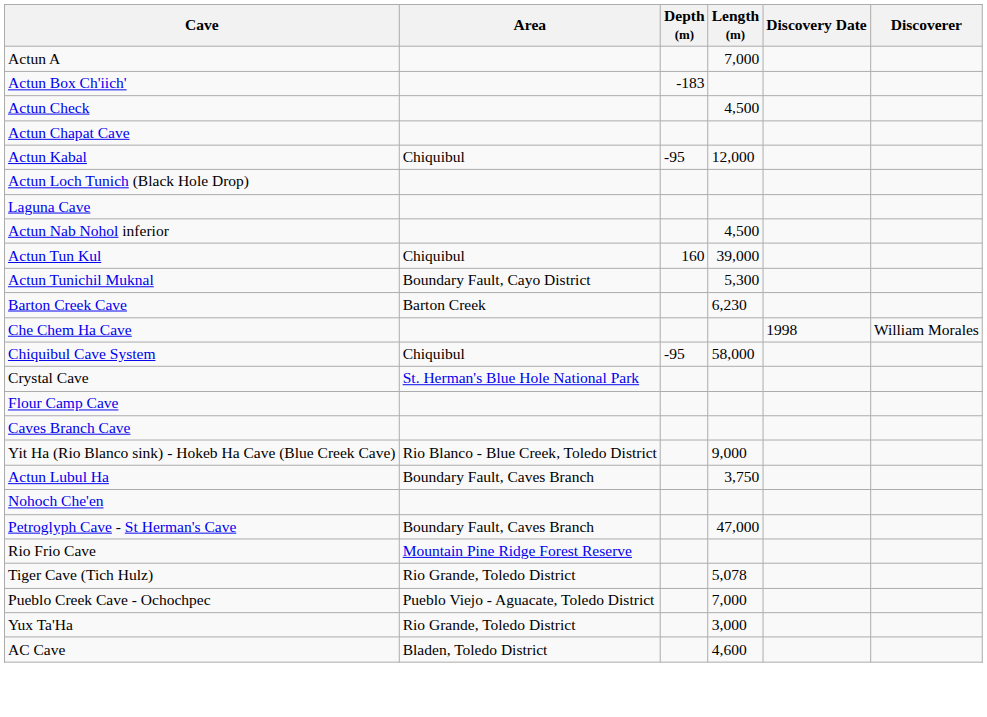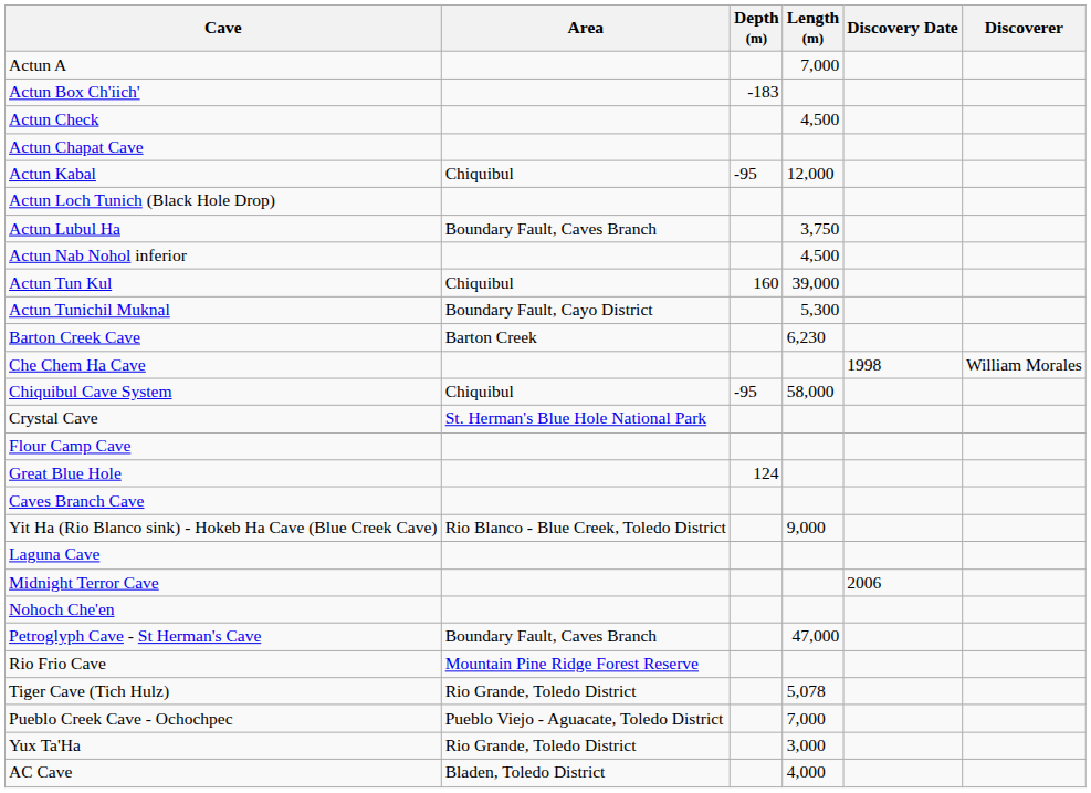rows swapped: Actun Lubul Ha <-> Laguna Cave
+ row: Great Blue Hole | 124
+ row: Midnight Terror Cave | 2006
AC Cave | Length (m): 4,600 -> 4,000
